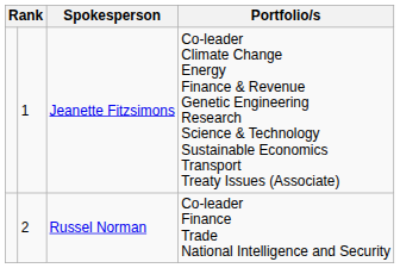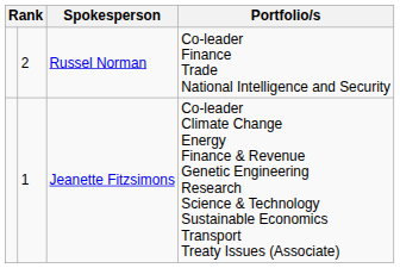rows swapped: Jeanette Fitzsimons <-> Russel Norman
